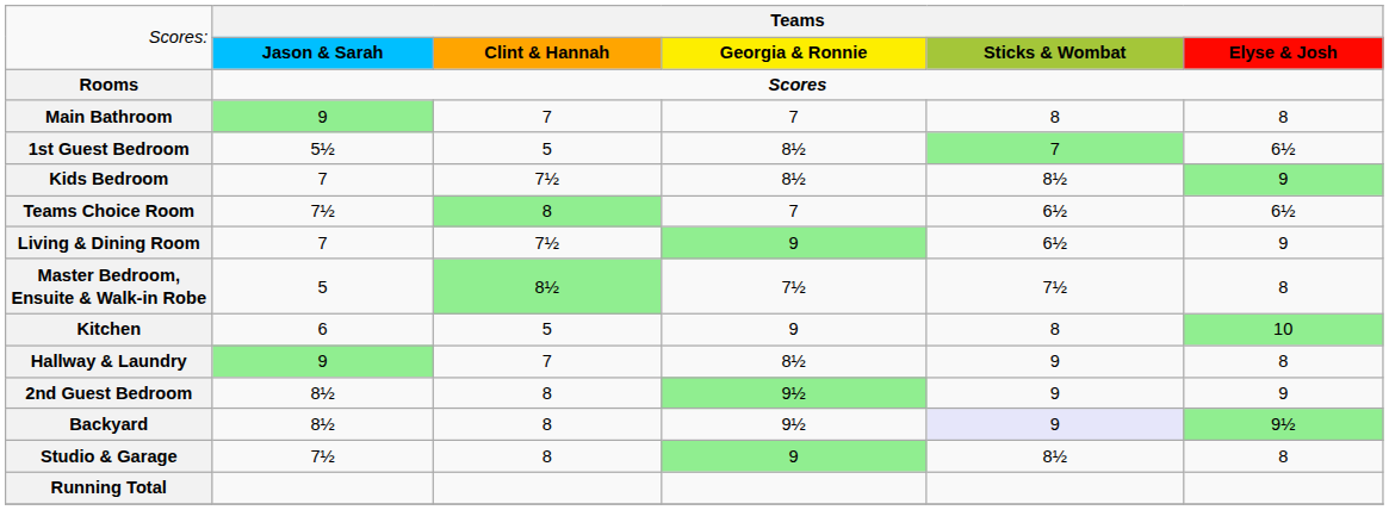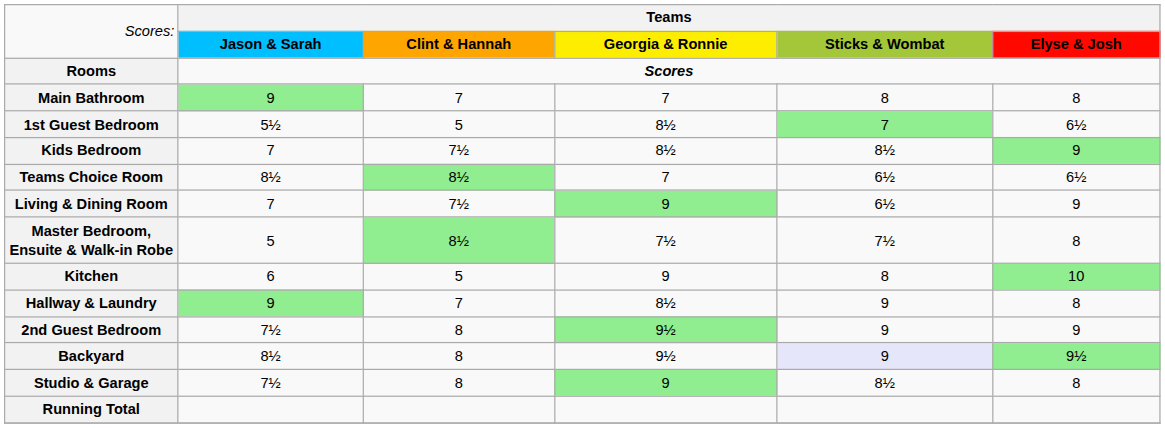Teams Choice Room | column 2: 7½ -> 8½
Teams Choice Room | column 3: 8 -> 8½
2nd Guest Bedroom | column 2: 8½ -> 7½
